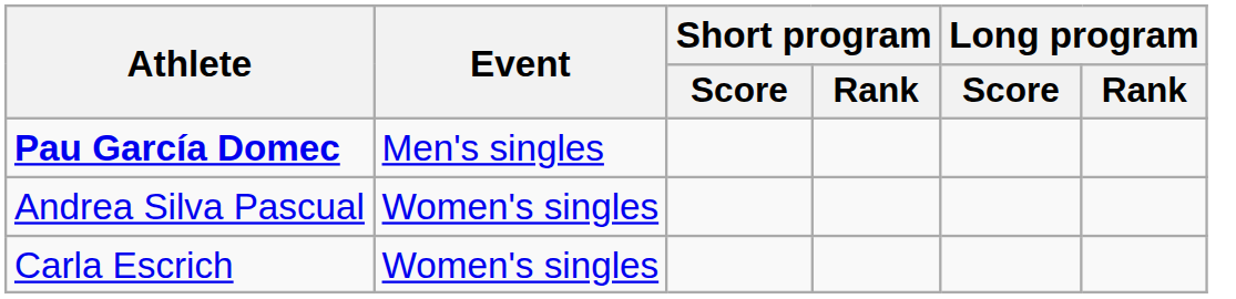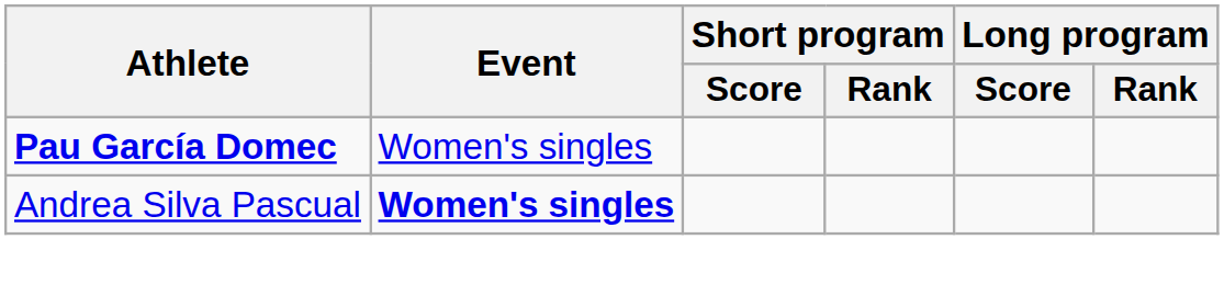Pau García Domec | Event: Men's singles -> Women's singles
Andrea Silva Pascual | Event: normal -> bold
- row: Carla Escrich | Women's singles
